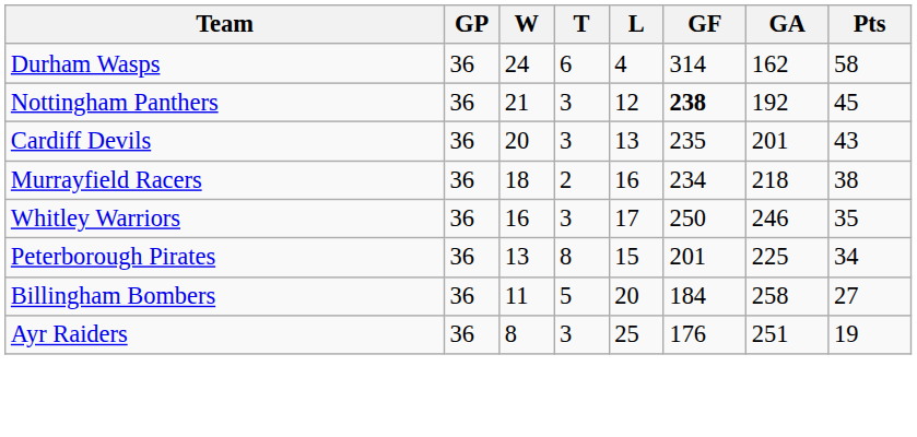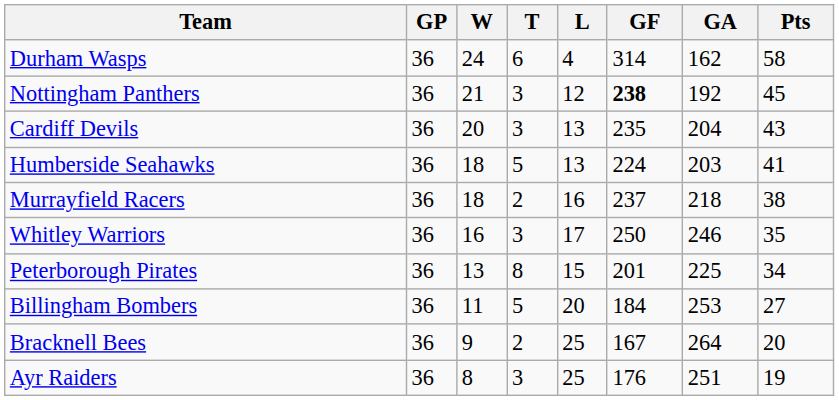Cardiff Devils | GA: 201 -> 204
+ row: Humberside Seahawks | 36 | 18 | 5 | 13 | 224 | 203 | 41
Murrayfield Racers | GF: 234 -> 237
Billingham Bombers | GA: 258 -> 253
+ row: Bracknell Bees | 36 | 9 | 2 | 25 | 167 | 264 | 20
